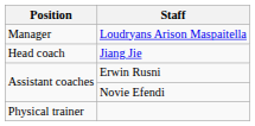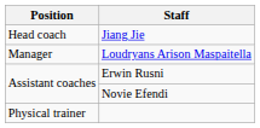rows swapped: Loudryans Arison Maspaitella <-> Jiang Jie
